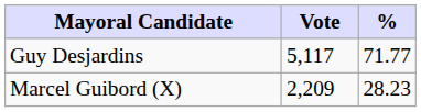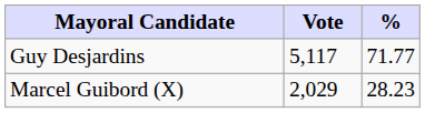Marcel Guibord (X) | Vote: 2,209 -> 2,029
